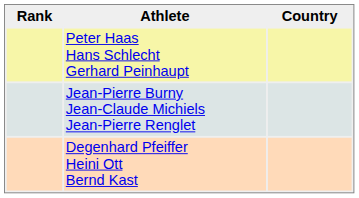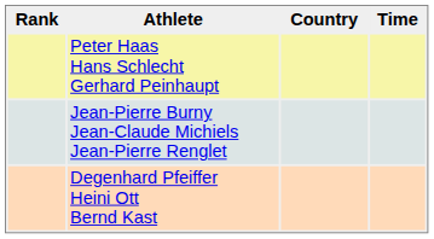+ column: Time
